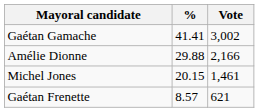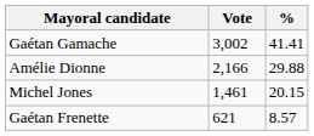columns swapped: Vote <-> %
